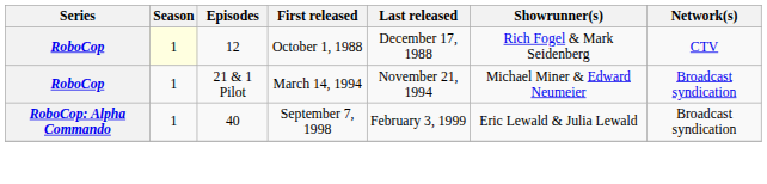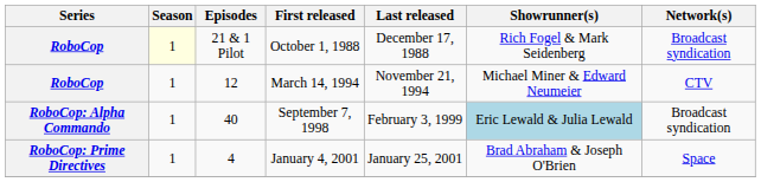October 1, 1988 | Episodes: 12 -> 21 & 1 Pilot
October 1, 1988 | Network(s): CTV -> Broadcast syndication
March 14, 1994 | Episodes: 21 & 1 Pilot -> 12
March 14, 1994 | Network(s): Broadcast syndication -> CTV
September 7, 1998 | Showrunner(s): no background -> lightblue background
+ row: RoboCop: Prime Directives | 1 | 4 | January 4, 2001 | January 25, 2001 | Brad Abraham & Joseph O'Brien | Space
